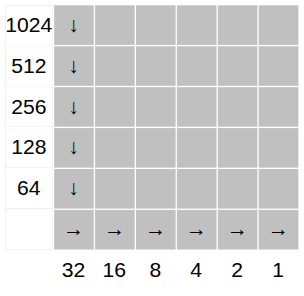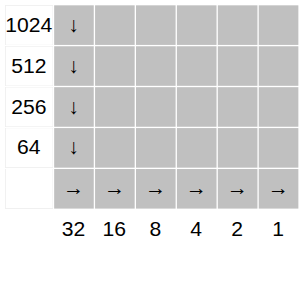- row: 128 | ↓
